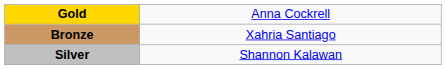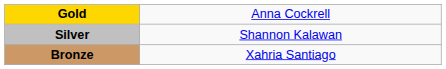rows swapped: Silver <-> Bronze
